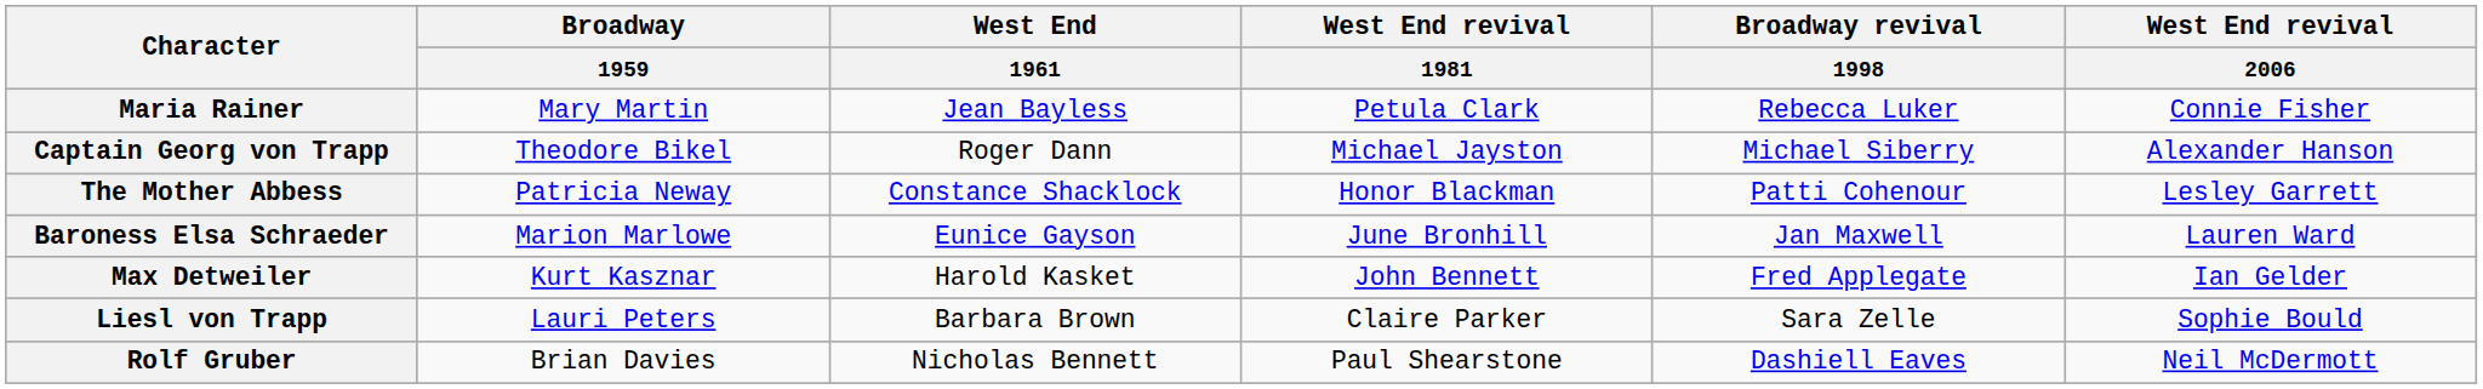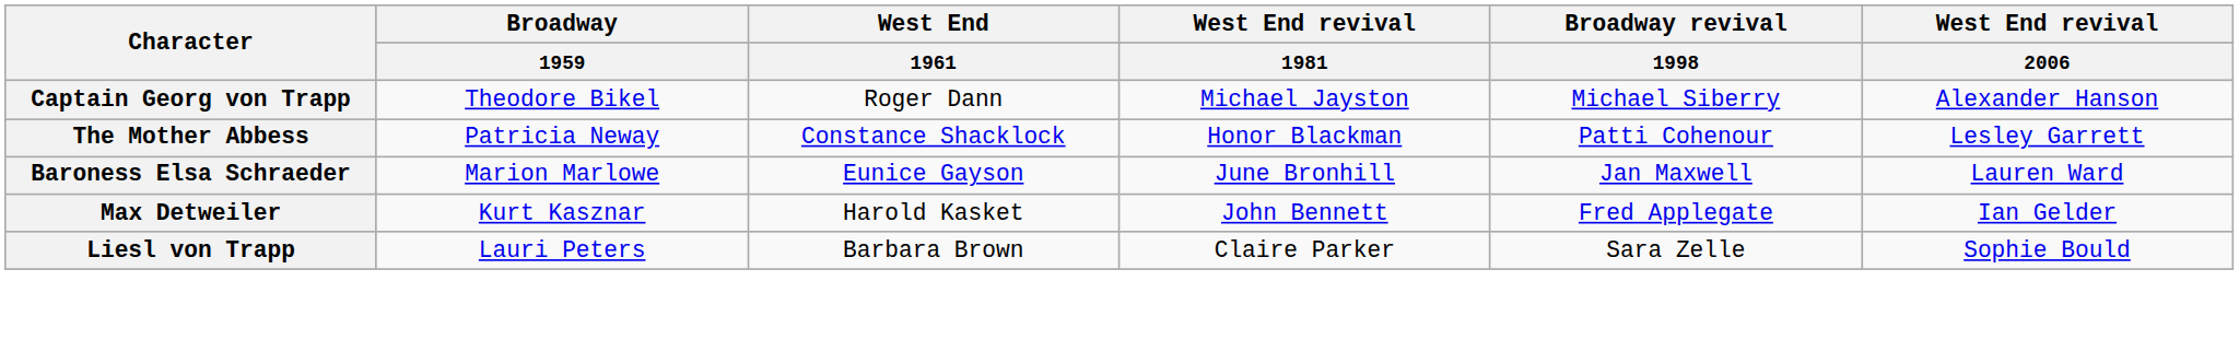- row: Maria Rainer | Mary Martin | Jean Bayless | Petula Clark | Rebecca Luker | Connie Fisher
- row: Rolf Gruber | Brian Davies | Nicholas Bennett | Paul Shearstone | Dashiell Eaves | Neil McDermott
